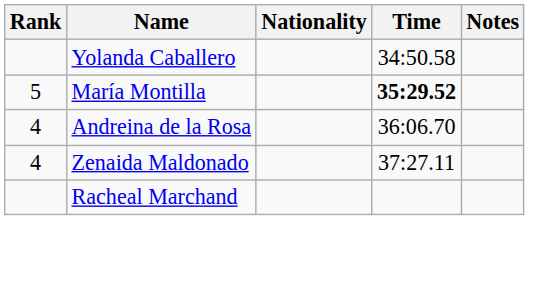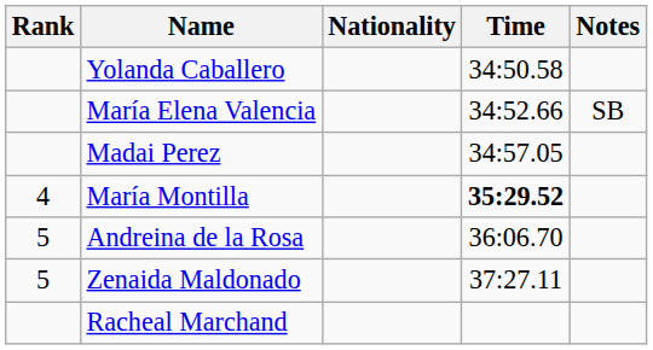+ row: María Elena Valencia | 34:52.66 | SB
+ row: Madai Perez | 34:57.05
María Montilla | Rank: 5 -> 4
Andreina de la Rosa | Rank: 4 -> 5
Zenaida Maldonado | Rank: 4 -> 5
